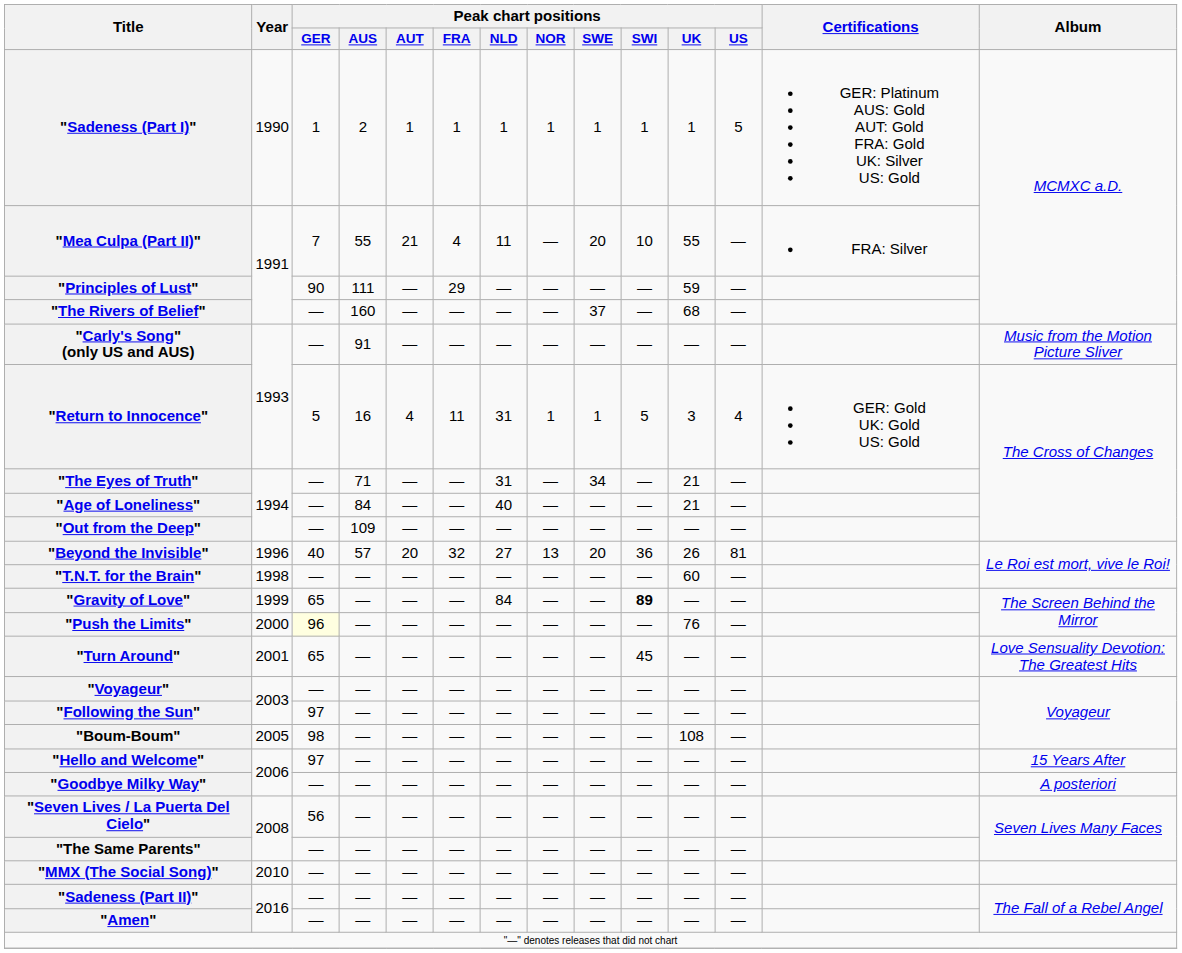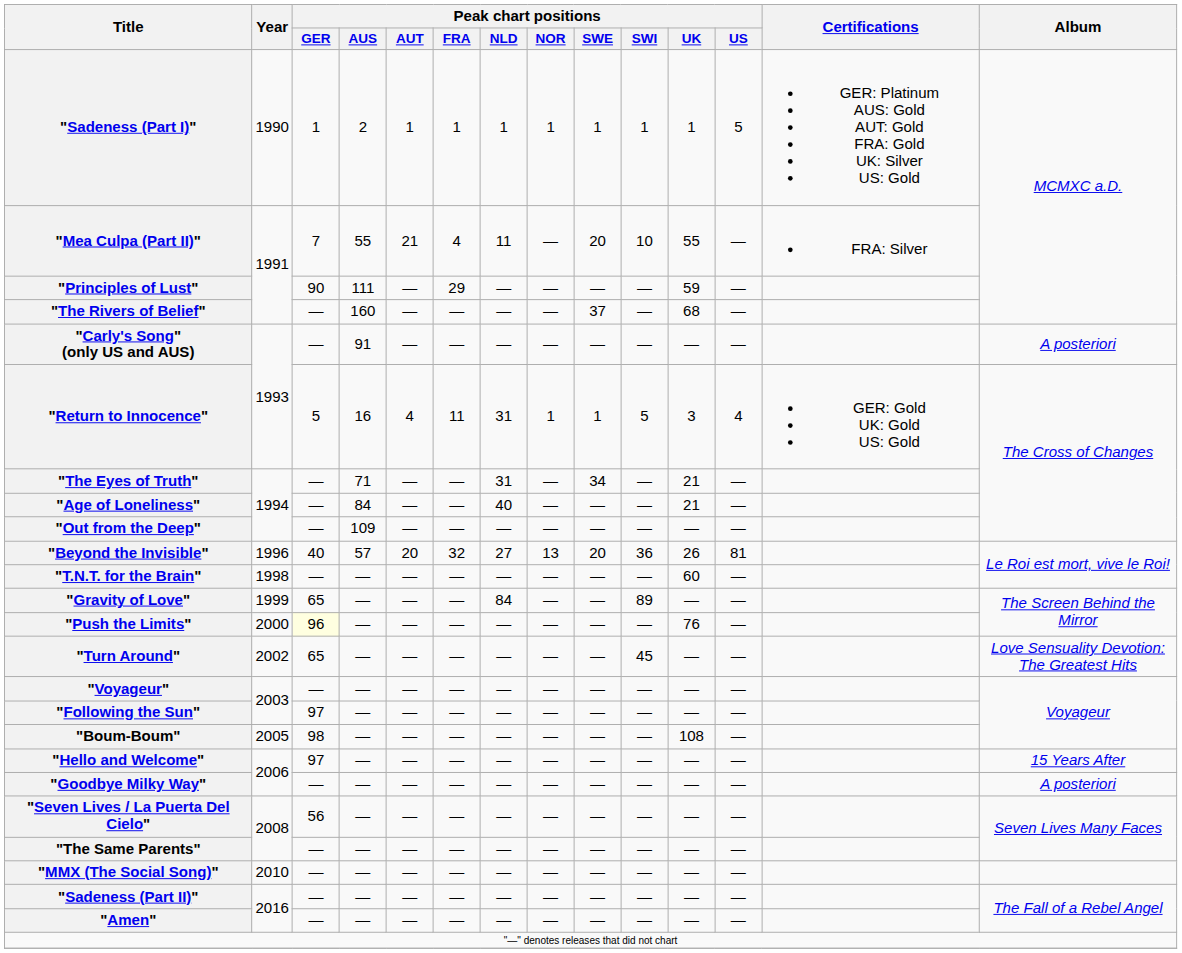"Carly's Song" (only US and AUS) | Album: Music from the Motion Picture Sliver -> A posteriori
"Gravity of Love" | Peak chart positions / SWI: bold -> normal
"Turn Around" | Year: 2001 -> 2002
